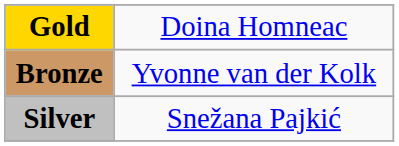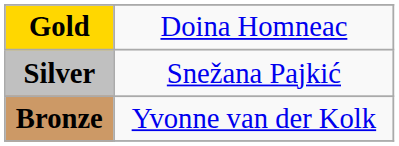rows swapped: Silver <-> Bronze
